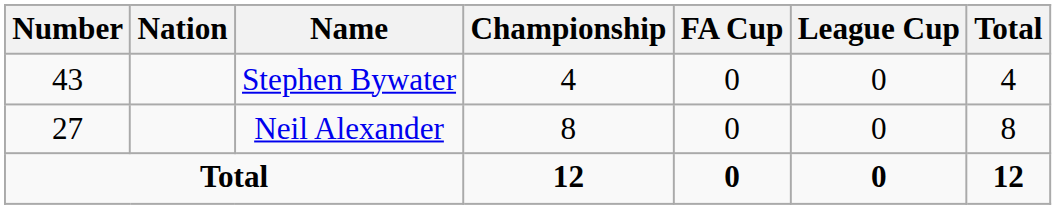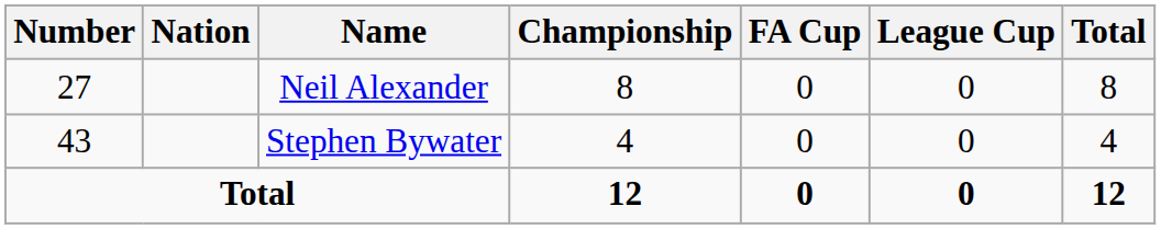rows swapped: Neil Alexander <-> Stephen Bywater
